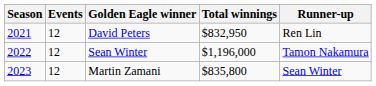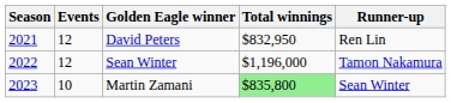Martin Zamani | Events: 12 -> 10
Martin Zamani | Total winnings: no background -> lightgreen background
